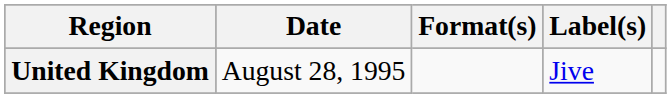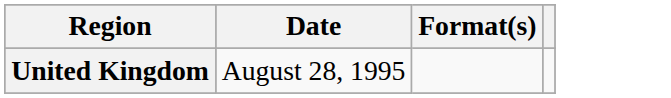- column: Label(s) | Jive
